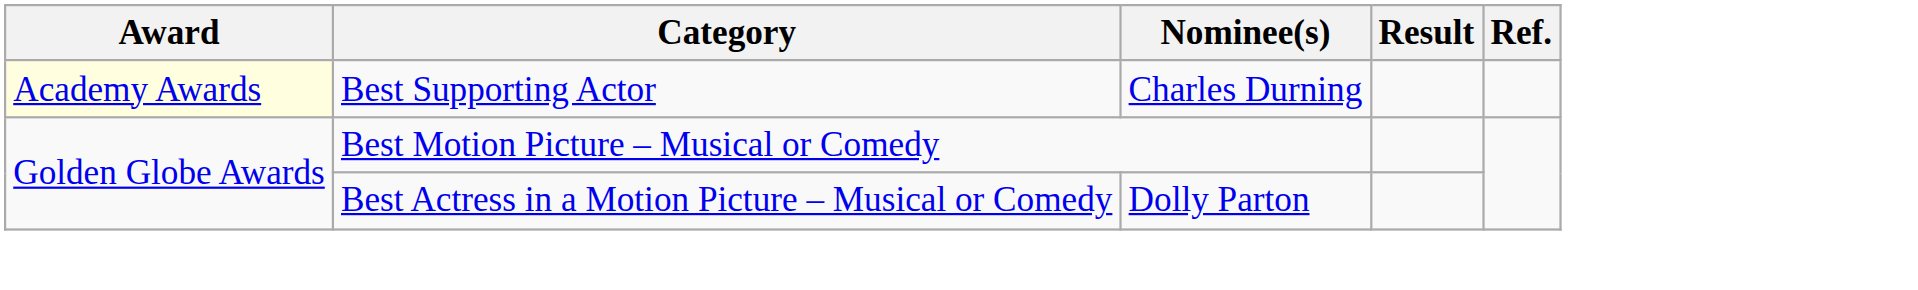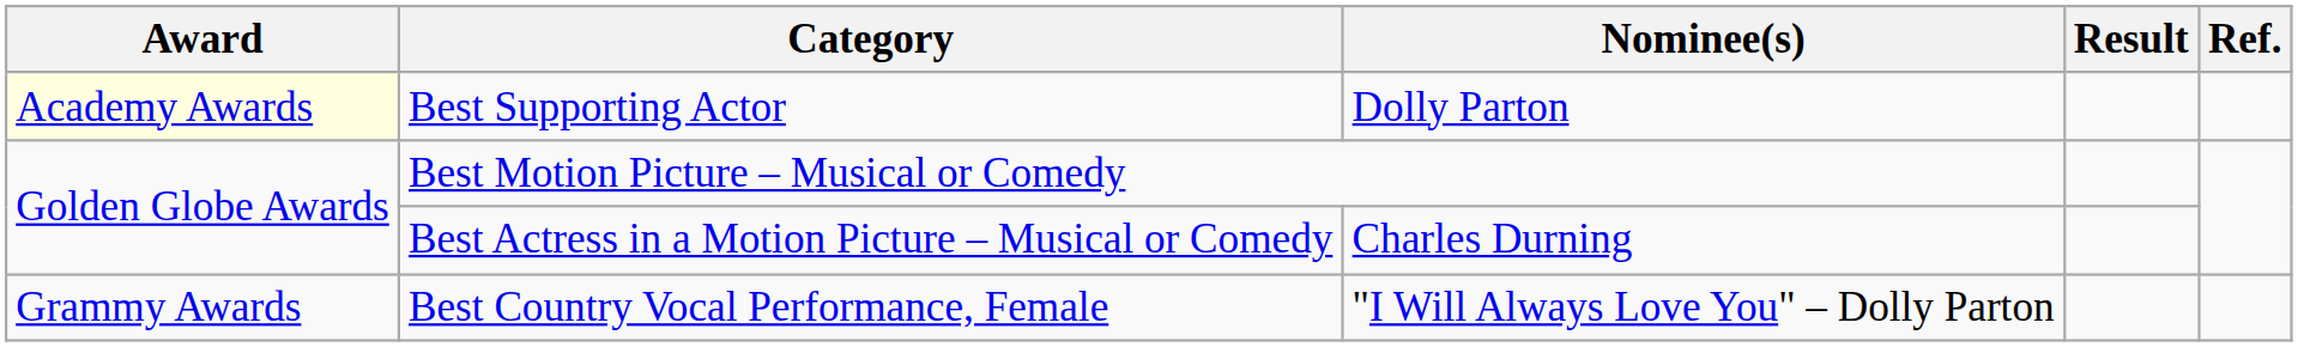Best Supporting Actor | Nominee(s): Charles Durning -> Dolly Parton
Best Actress in a Motion Picture – Musical or Comedy | Nominee(s): Dolly Parton -> Charles Durning
+ row: Grammy Awards | Best Country Vocal Performance, Female | "I Will Always Love You" – Dolly Parton
